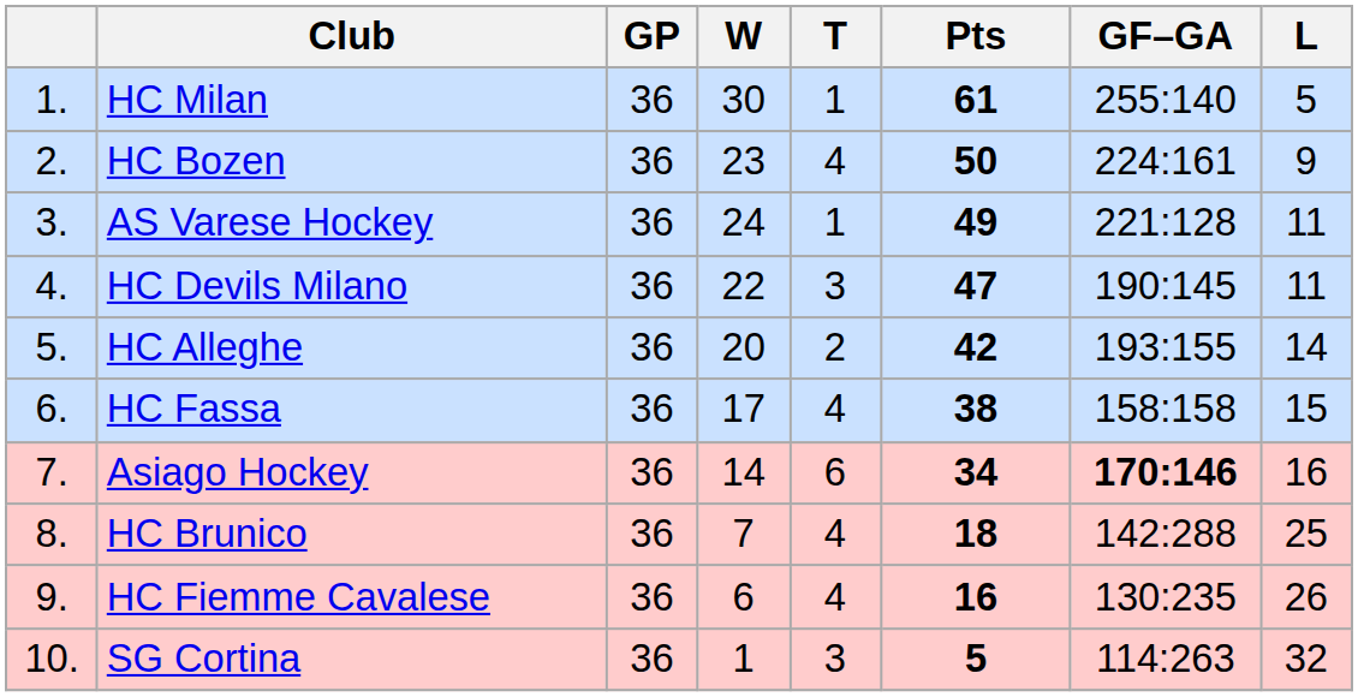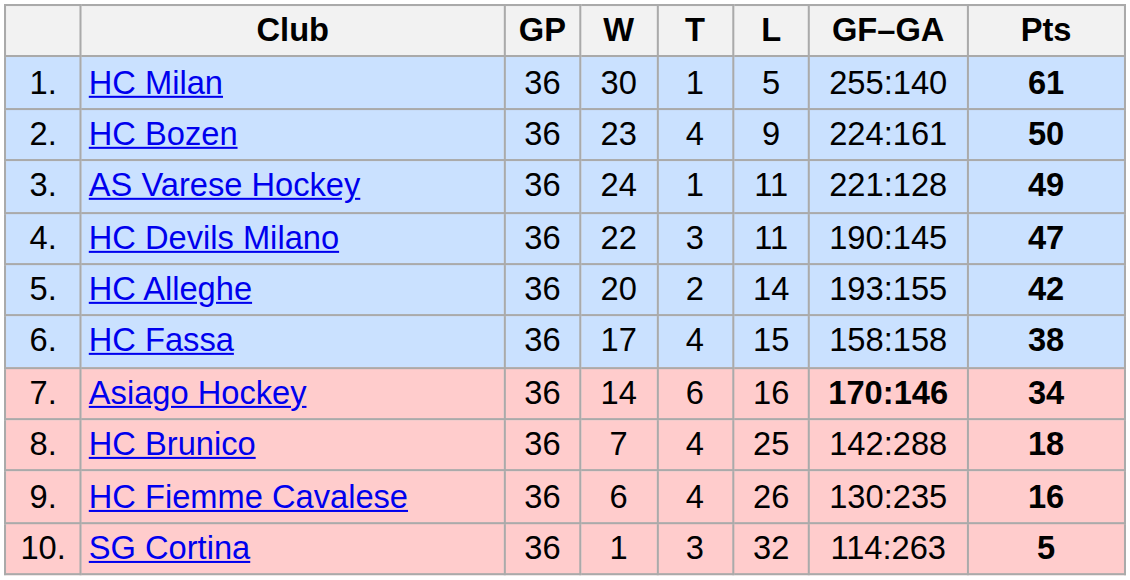columns swapped: L <-> Pts
